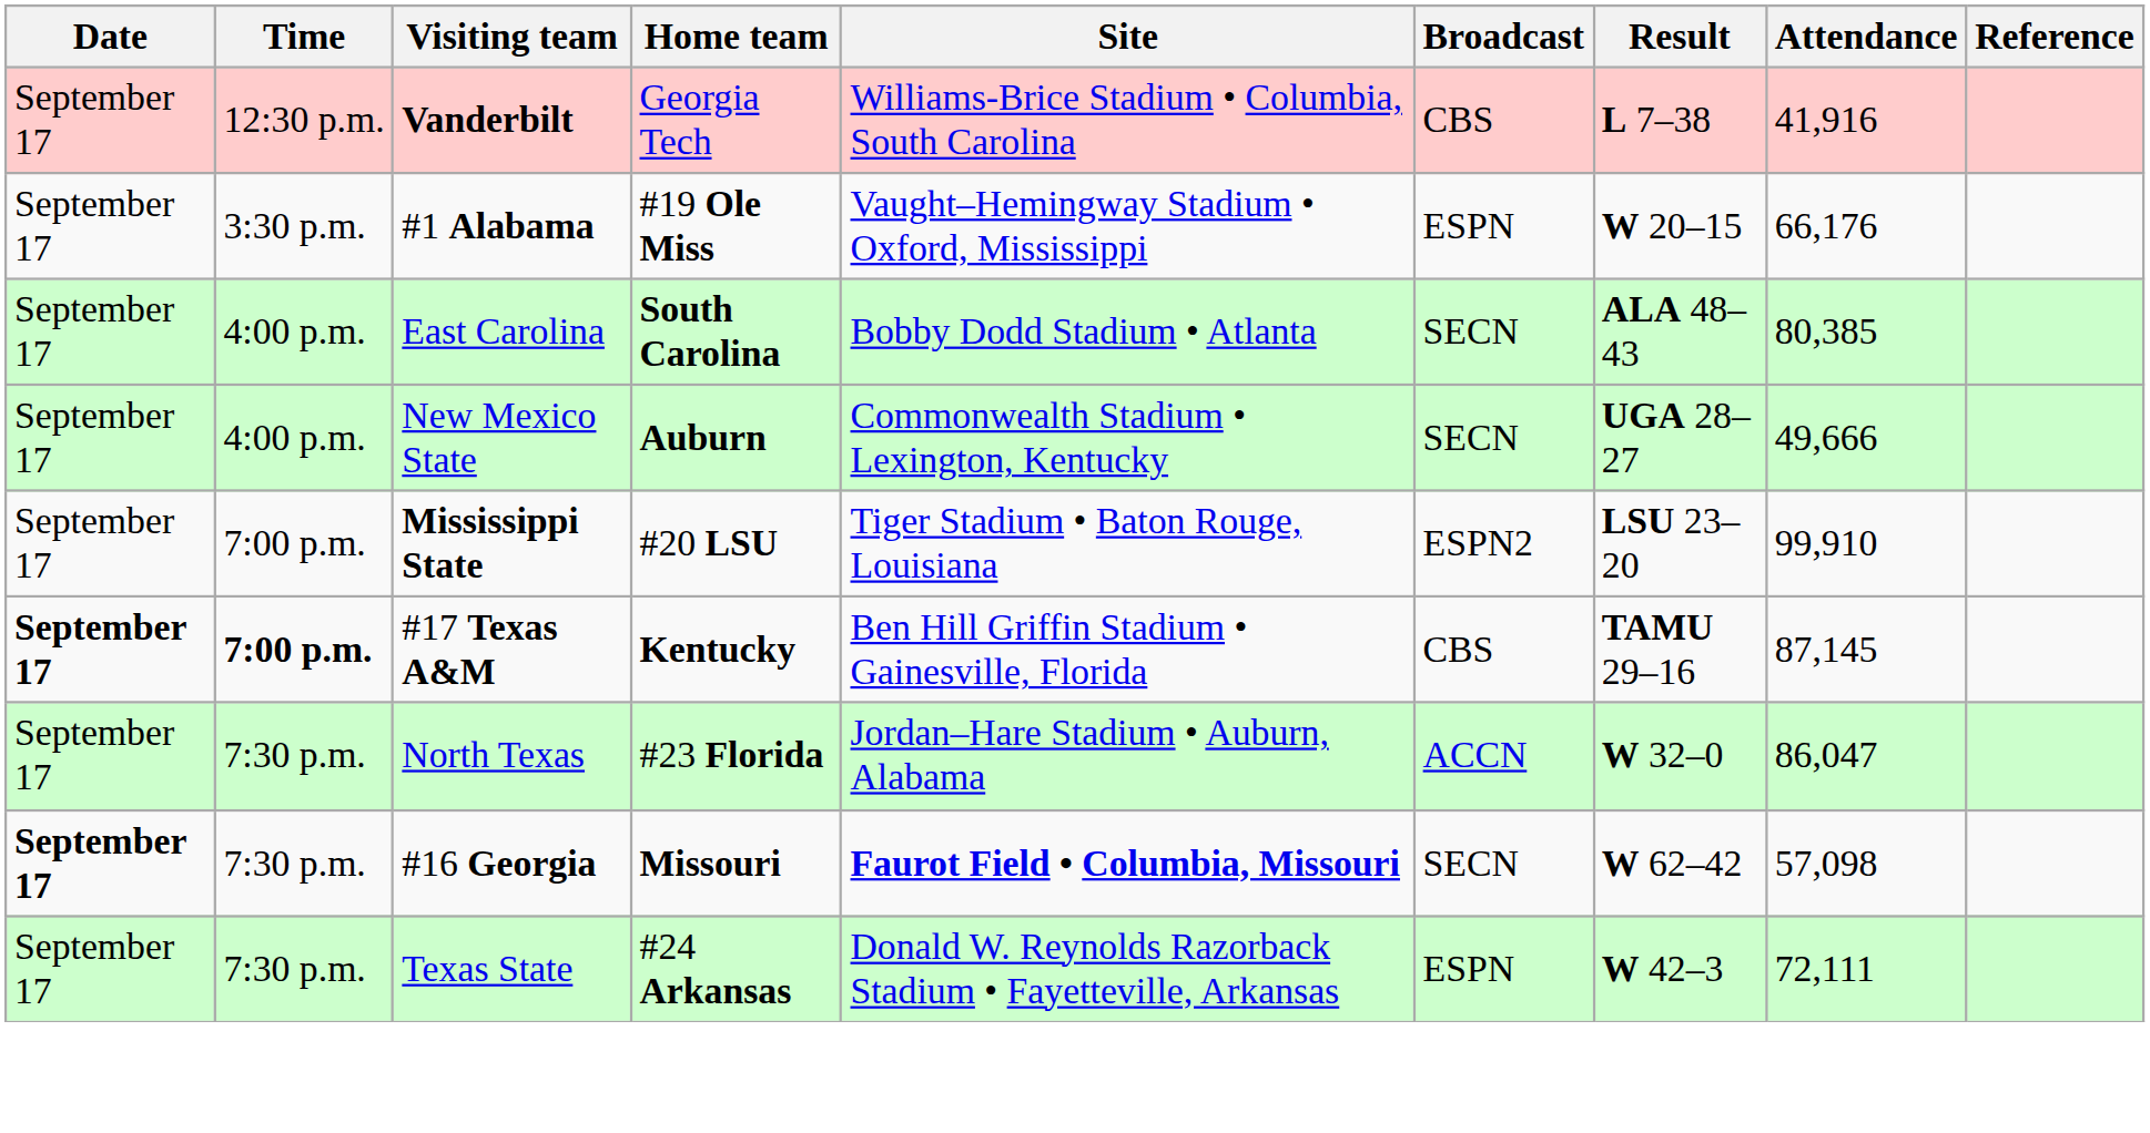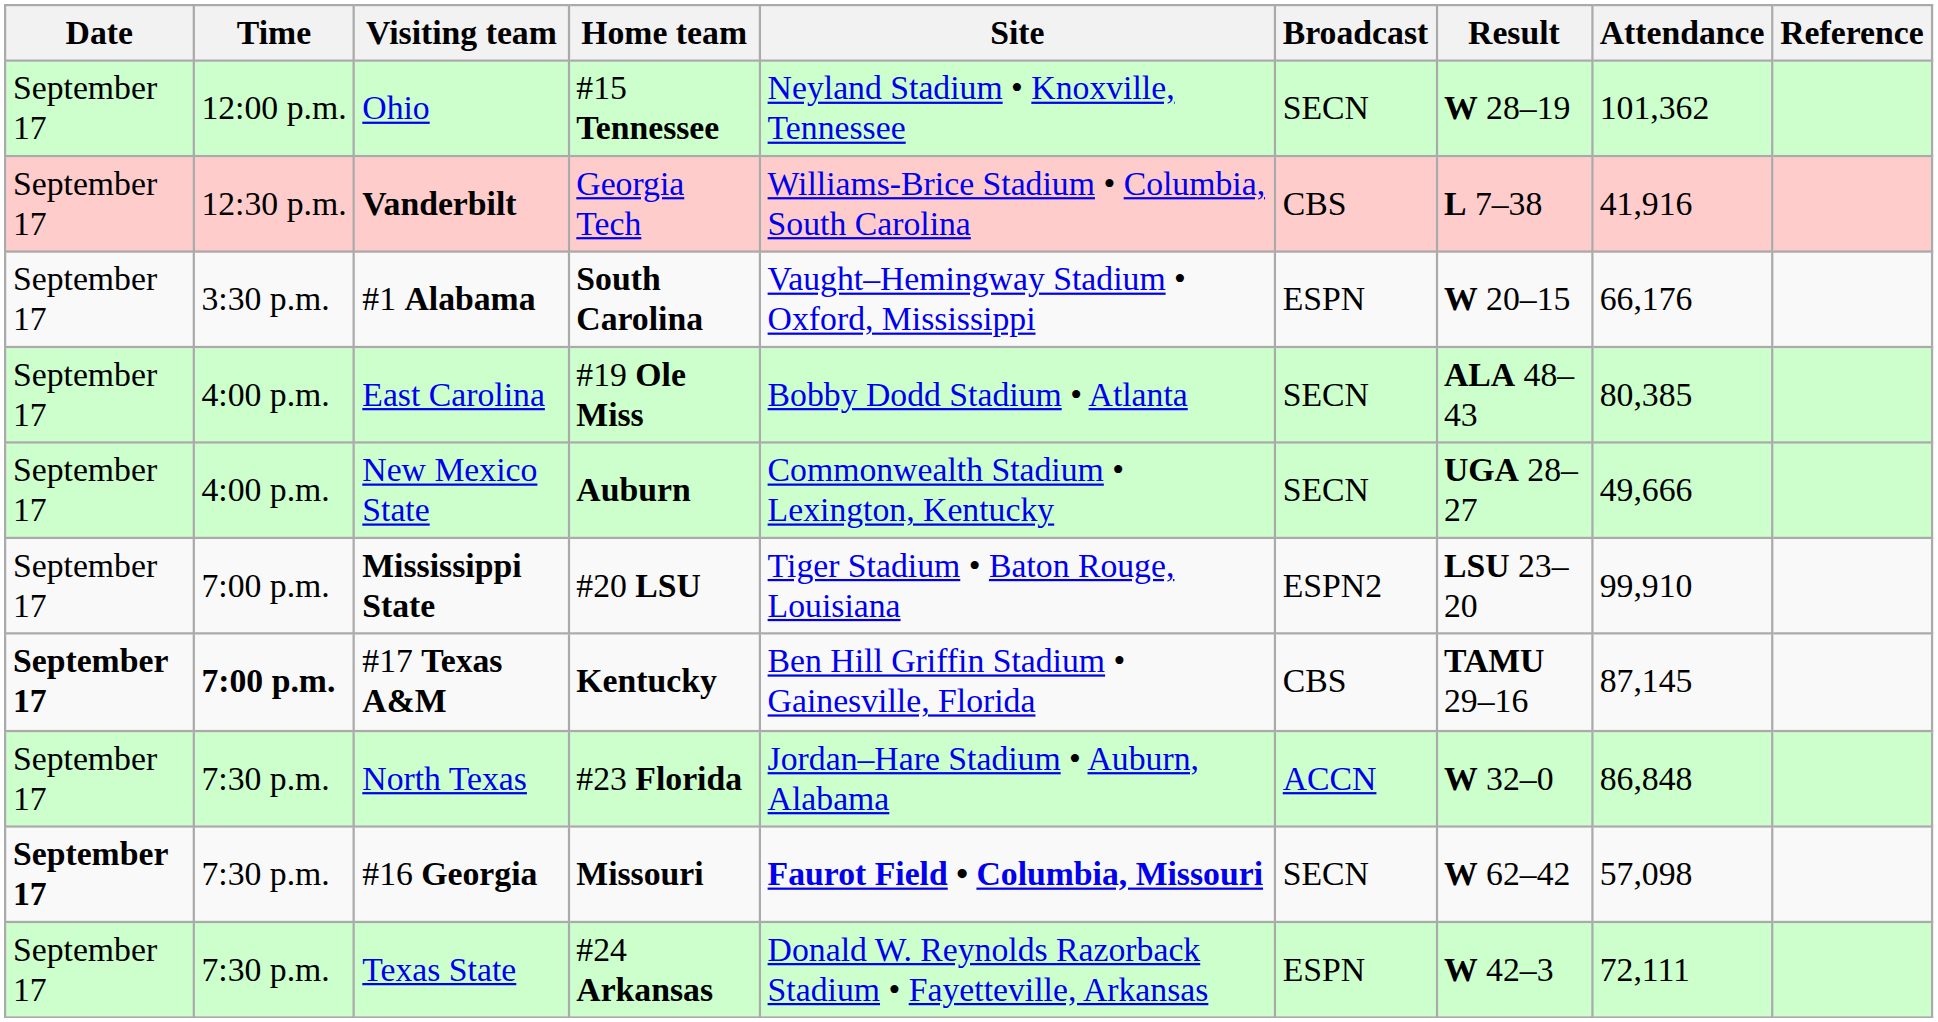+ row: September 17 | 12:00 p.m. | Ohio | #15 Tennessee | Neyland Stadium • Knoxville, Tennessee | SECN | W 28–19 | 101,362
#1 Alabama | Home team: #19 Ole Miss -> South Carolina
East Carolina | Home team: South Carolina -> #19 Ole Miss
North Texas | Attendance: 86,047 -> 86,848
